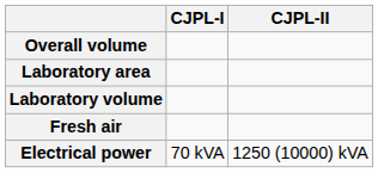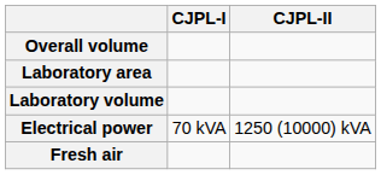rows swapped: Electrical power <-> Fresh air
